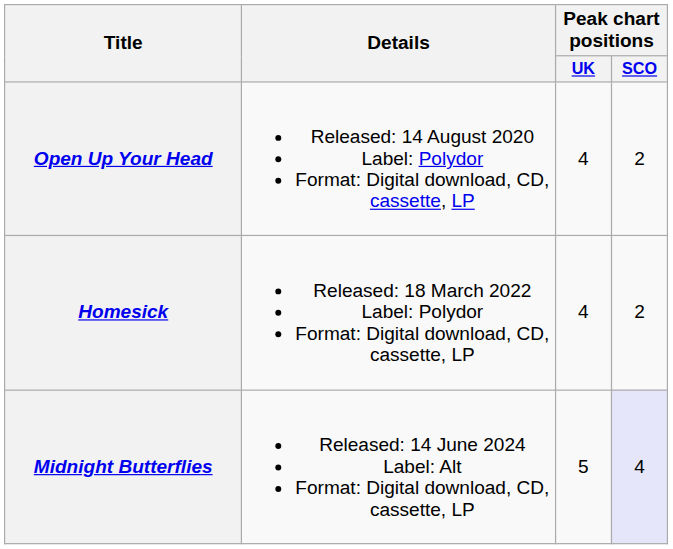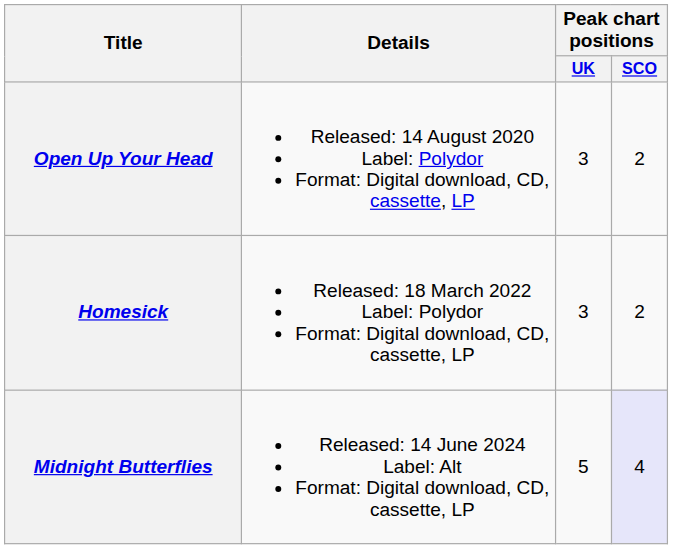Open Up Your Head | Peak chart positions / UK: 4 -> 3
Homesick | Peak chart positions / UK: 4 -> 3
